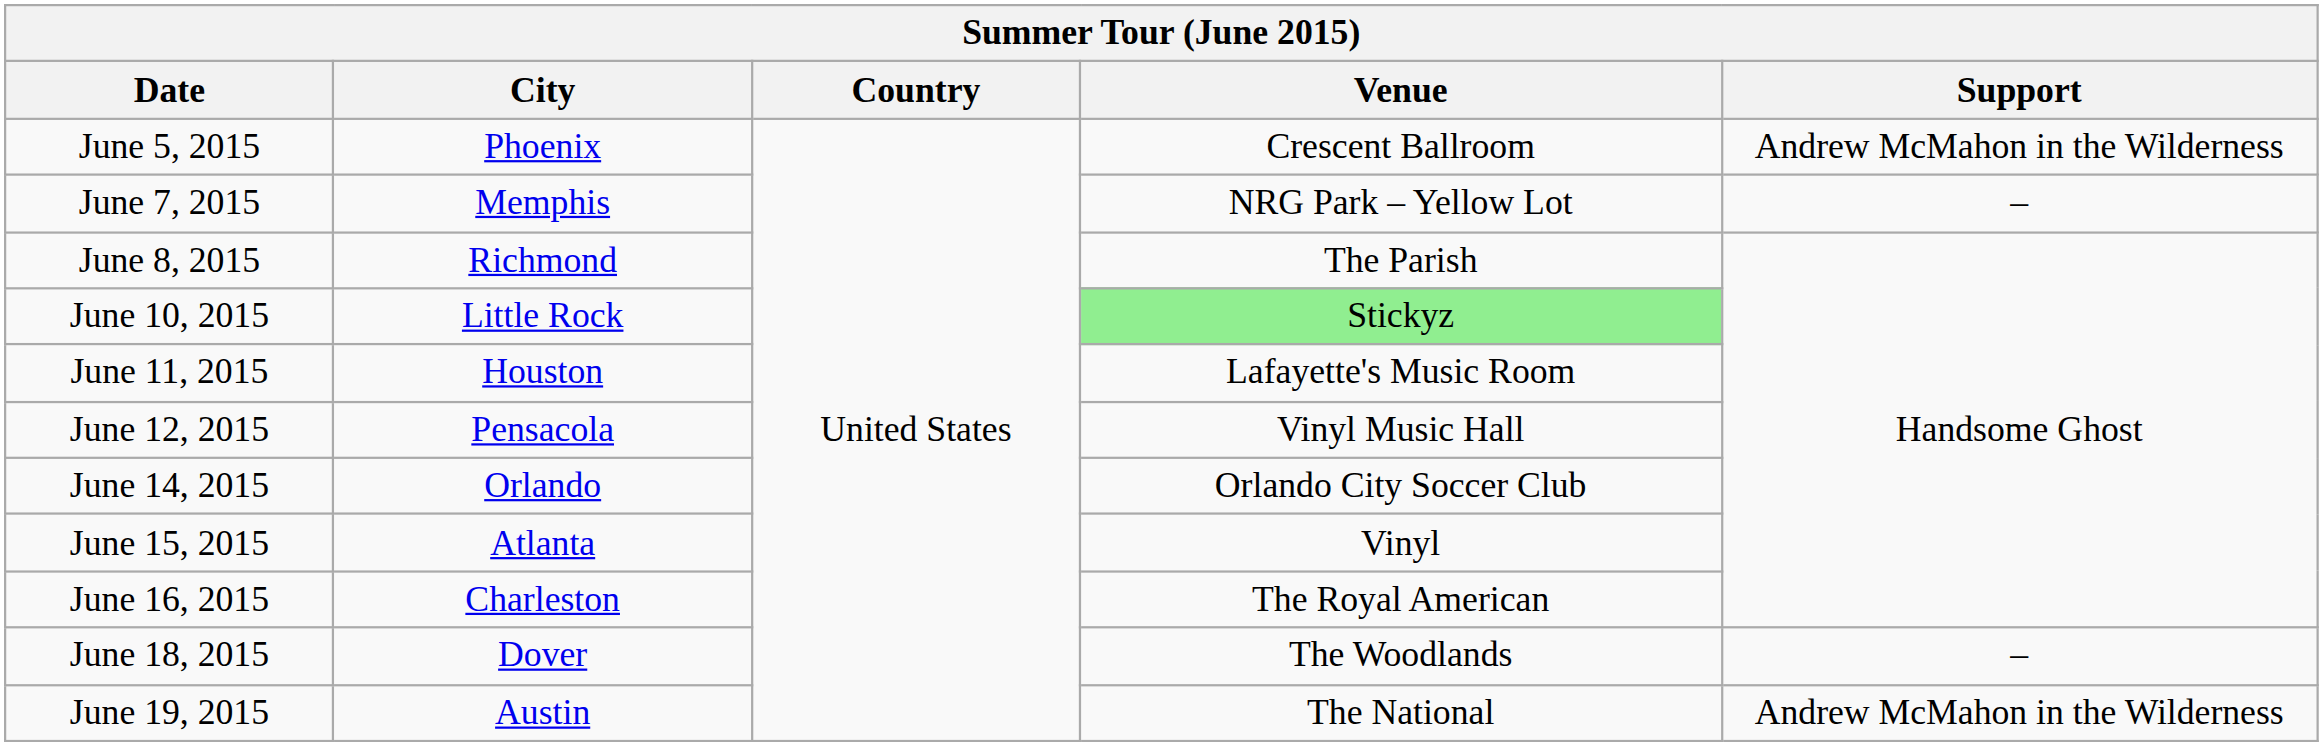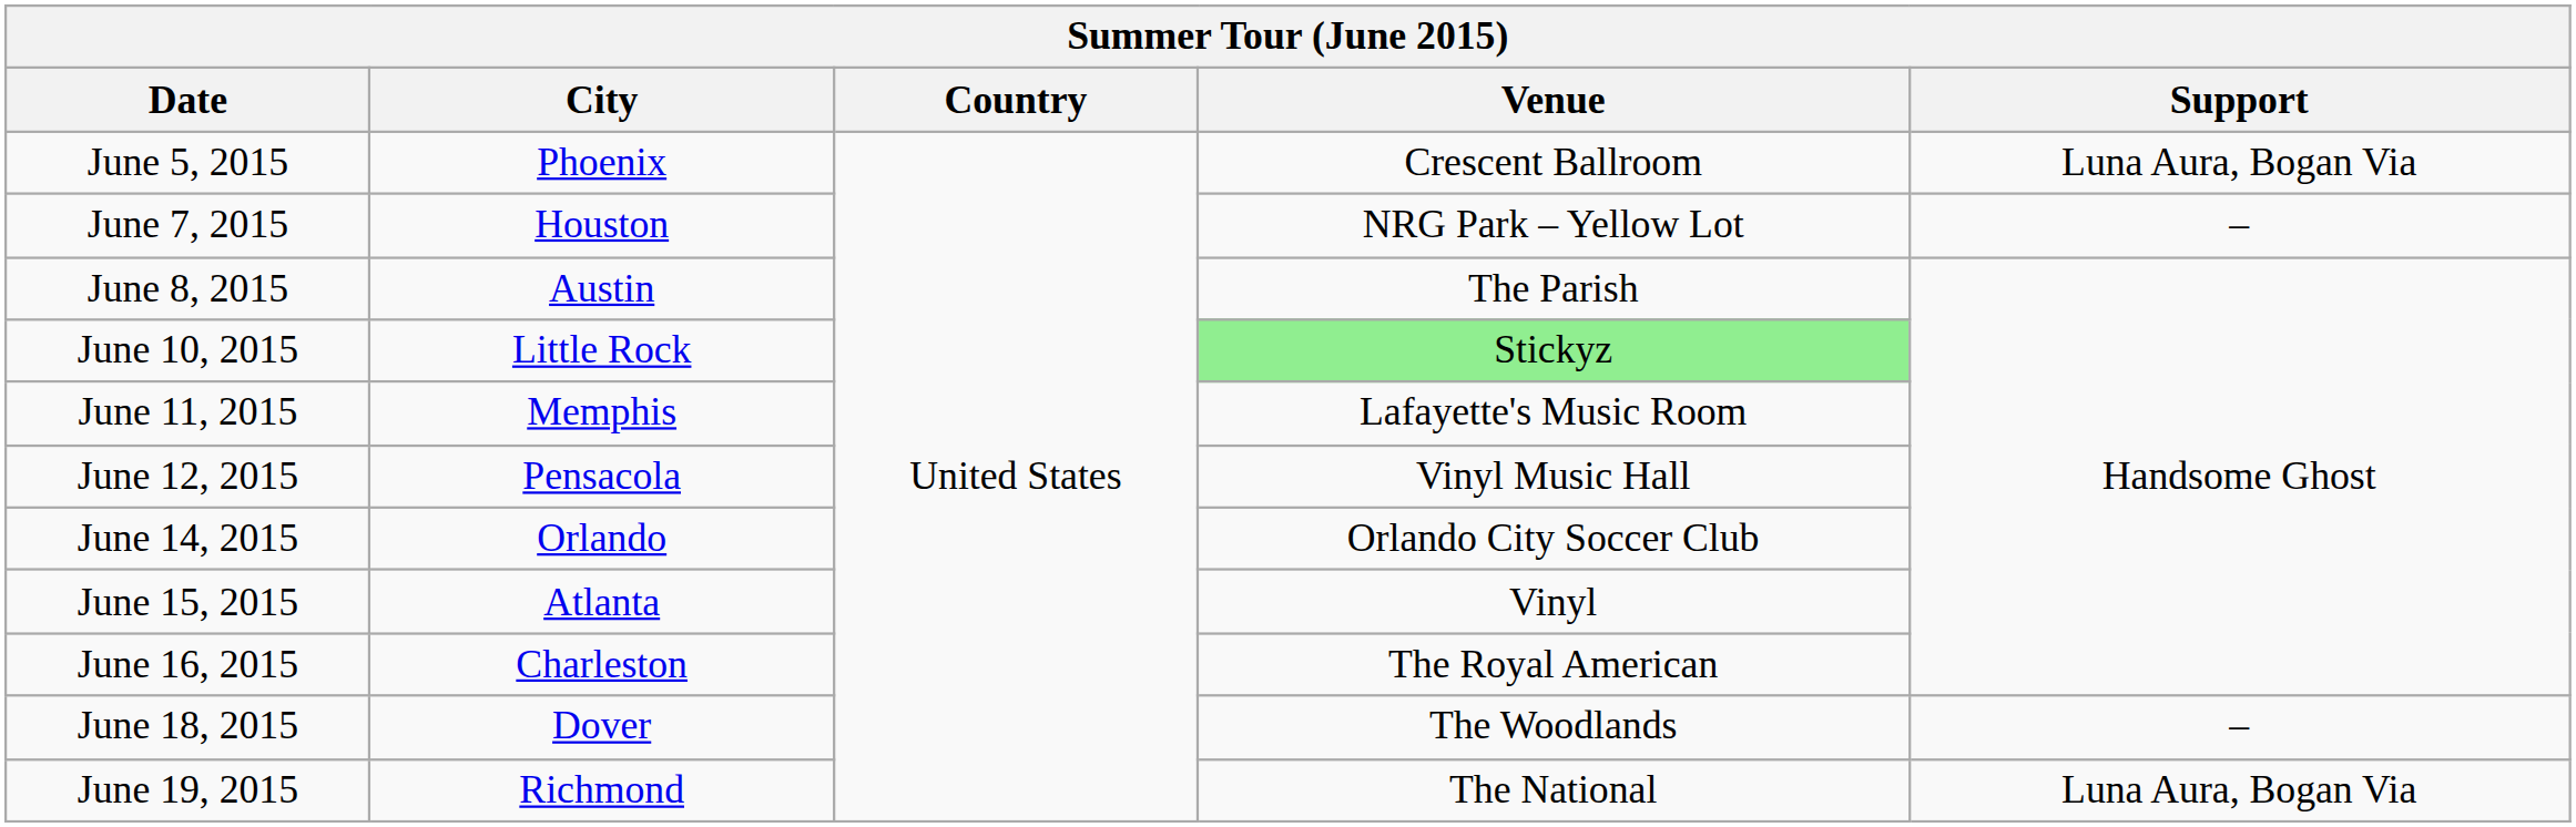June 5, 2015 | Support: Andrew McMahon in the Wilderness -> Luna Aura, Bogan Via
June 7, 2015 | City: Memphis -> Houston
June 8, 2015 | City: Richmond -> Austin
June 11, 2015 | City: Houston -> Memphis
June 19, 2015 | City: Austin -> Richmond
June 19, 2015 | Support: Andrew McMahon in the Wilderness -> Luna Aura, Bogan Via
